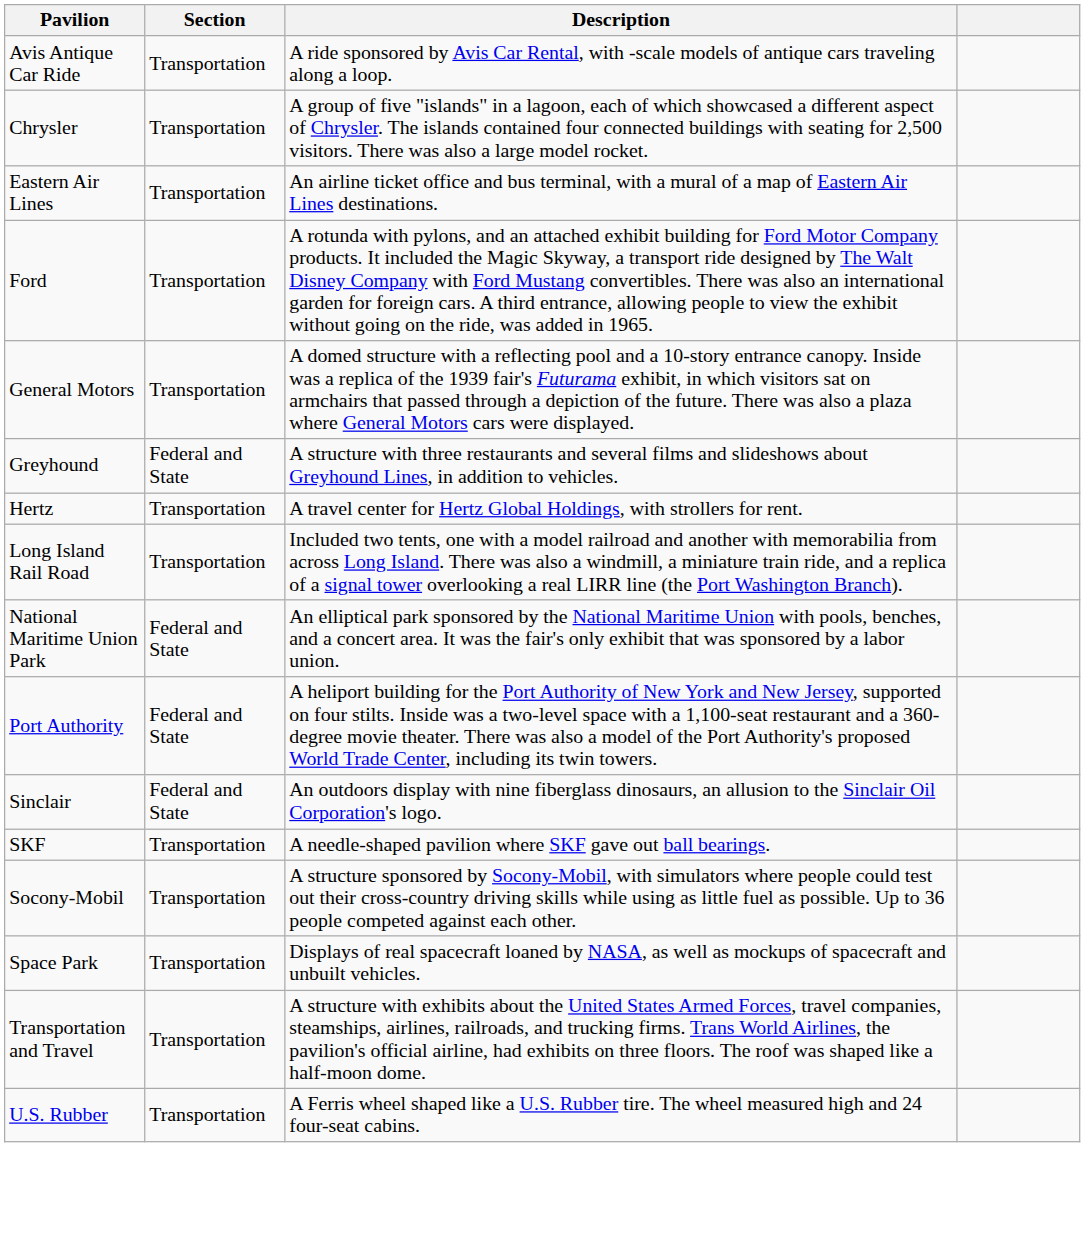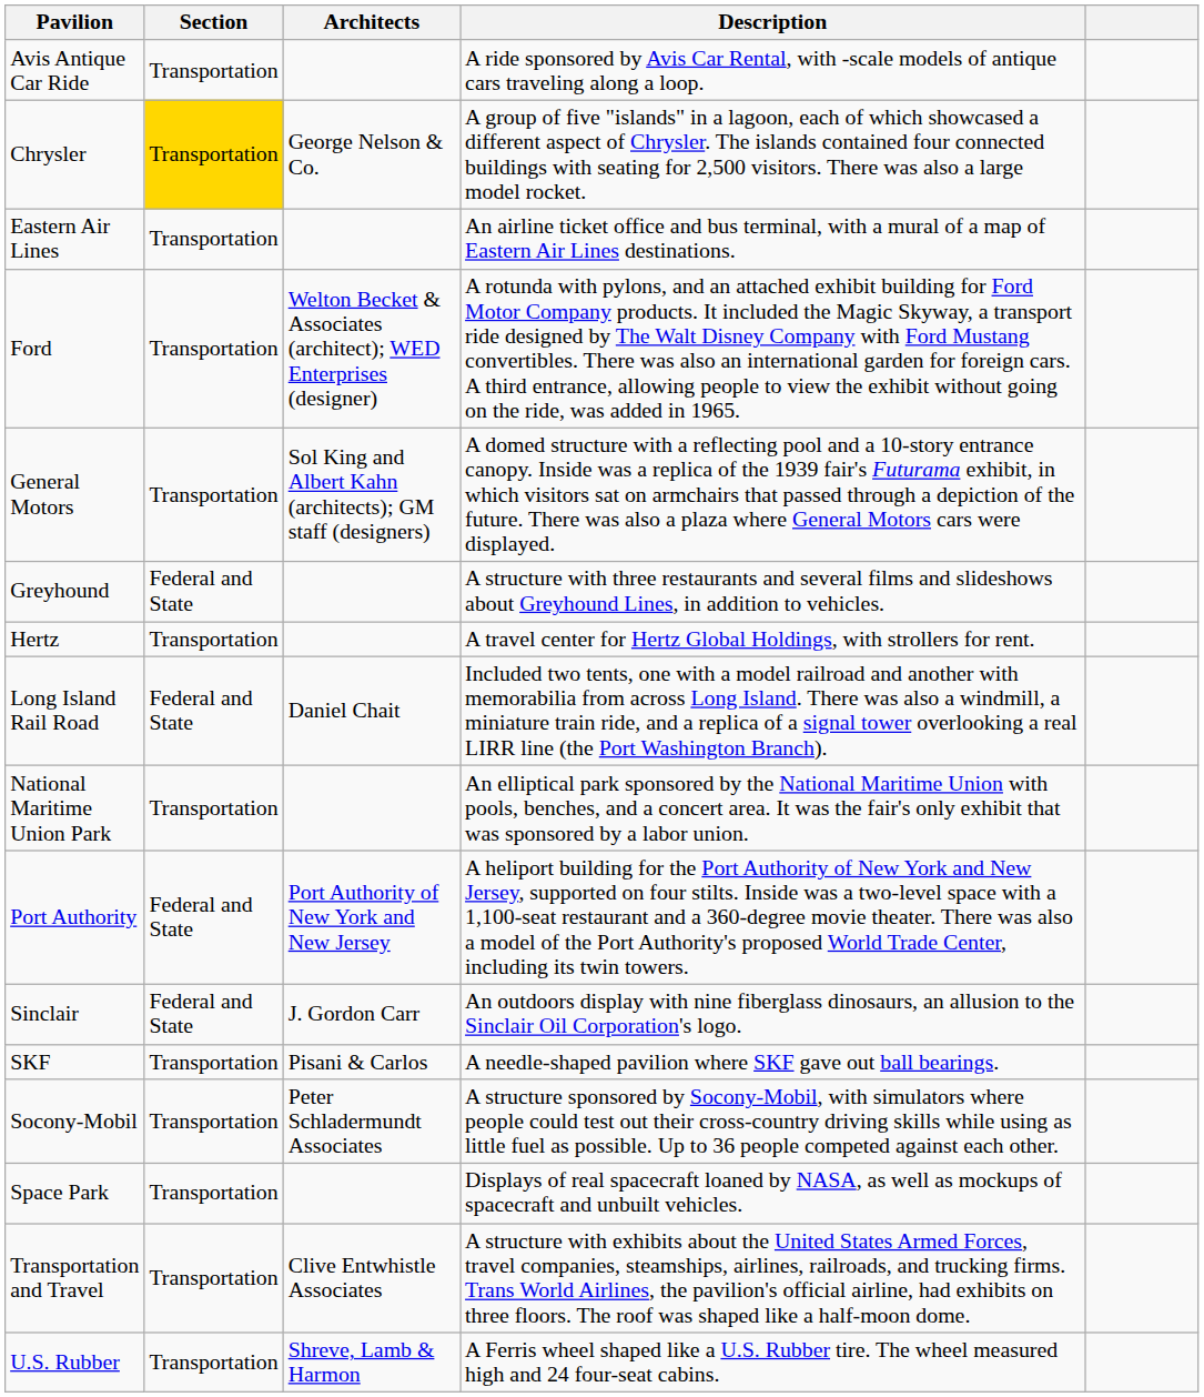+ column: Architects | George Nelson & Co. | Welton Becket & Associates (architect); WED Enterprises (designer) | Sol King and Albert Kahn (architects); GM staff (designers) | Daniel Chait | Port Authority of New York and New Jersey | J. Gordon Carr | Pisani & Carlos | Peter Schladermundt Associates | Clive Entwhistle Associates | Shreve, Lamb & Harmon
Chrysler | Section: no background -> gold background
Long Island Rail Road | Section: Transportation -> Federal and State
National Maritime Union Park | Section: Federal and State -> Transportation
